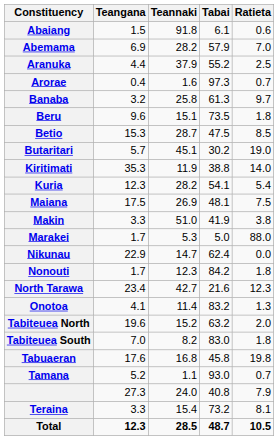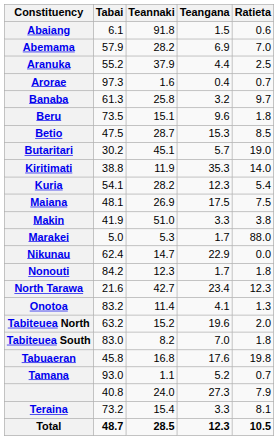columns swapped: Tabai <-> Teangana
